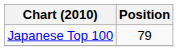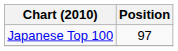Japanese Top 100 | Position: 79 -> 97
